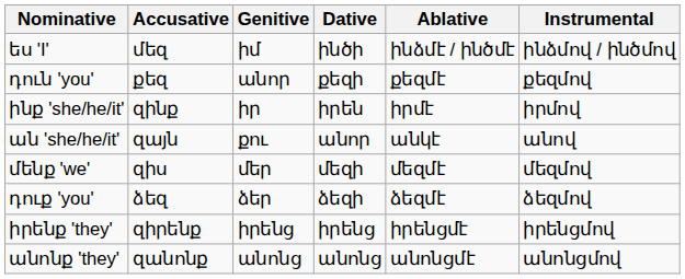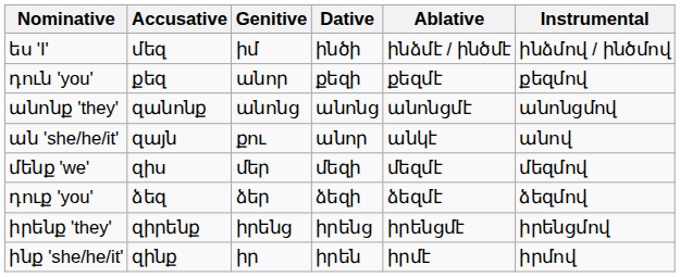rows swapped: ինք 'she/he/it' <-> անոնք 'they'
